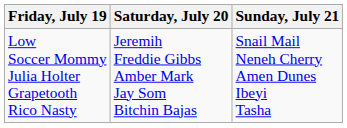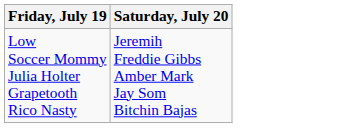- column: Sunday, July 21 | Snail Mail Neneh Cherry Amen Dunes Ibeyi Tasha
